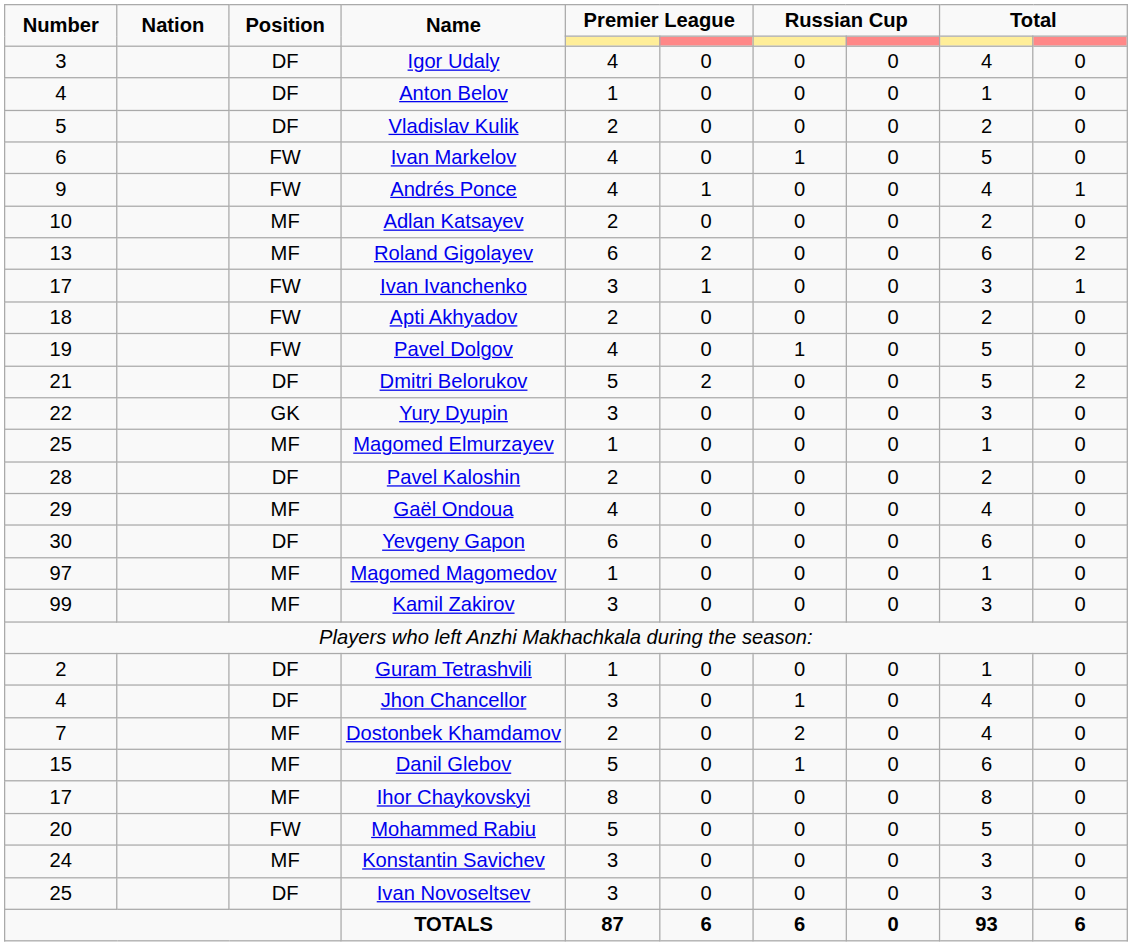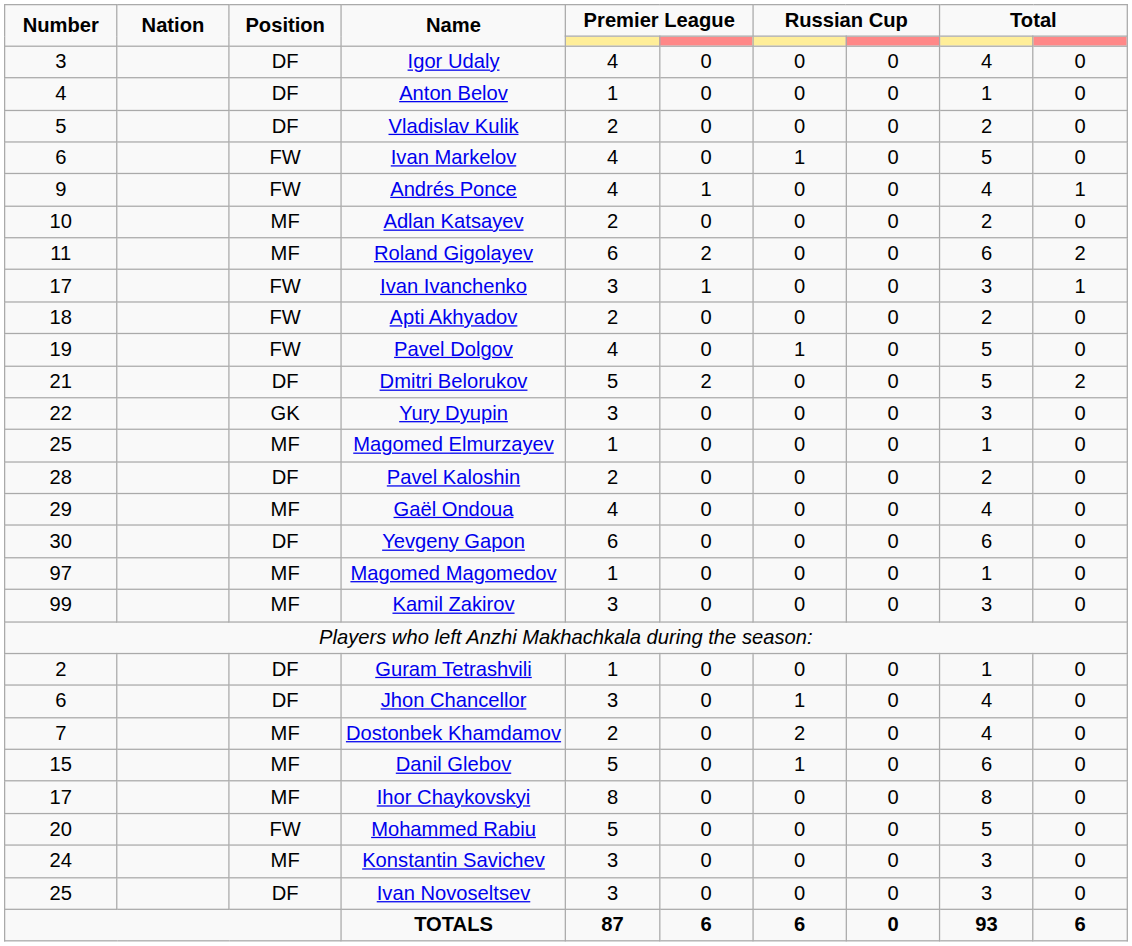Roland Gigolayev | Number: 13 -> 11
Jhon Chancellor | Number: 4 -> 6
